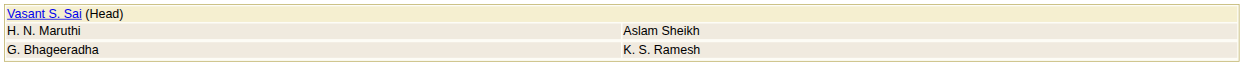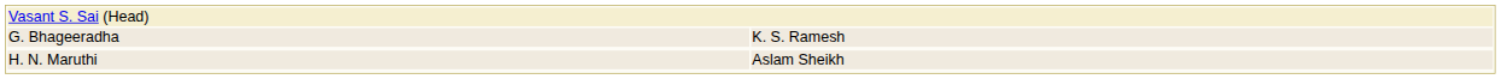rows swapped: G. Bhageeradha <-> H. N. Maruthi
